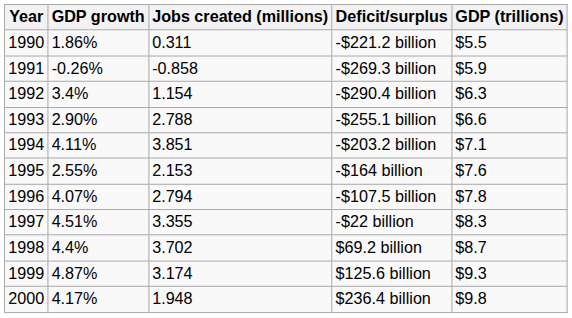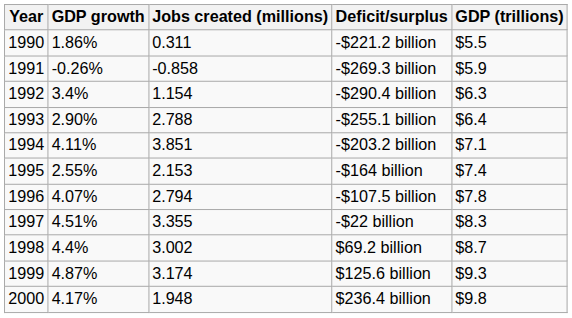-$255.1 billion | GDP (trillions): $6.6 -> $6.4
-$164 billion | GDP (trillions): $7.6 -> $7.4
$69.2 billion | Jobs created (millions): 3.702 -> 3.002
